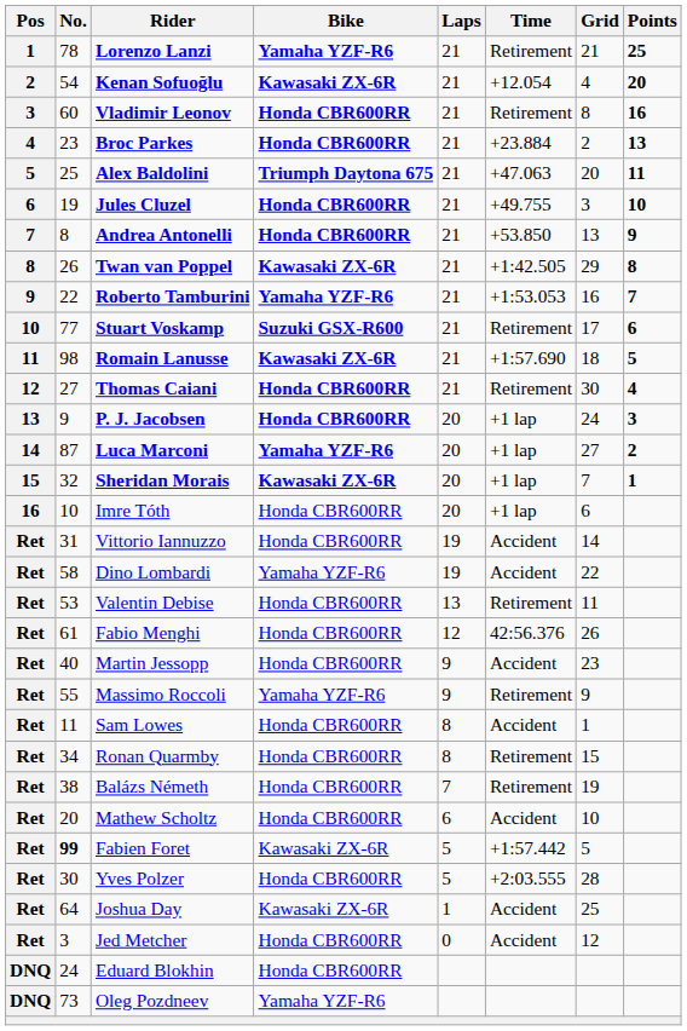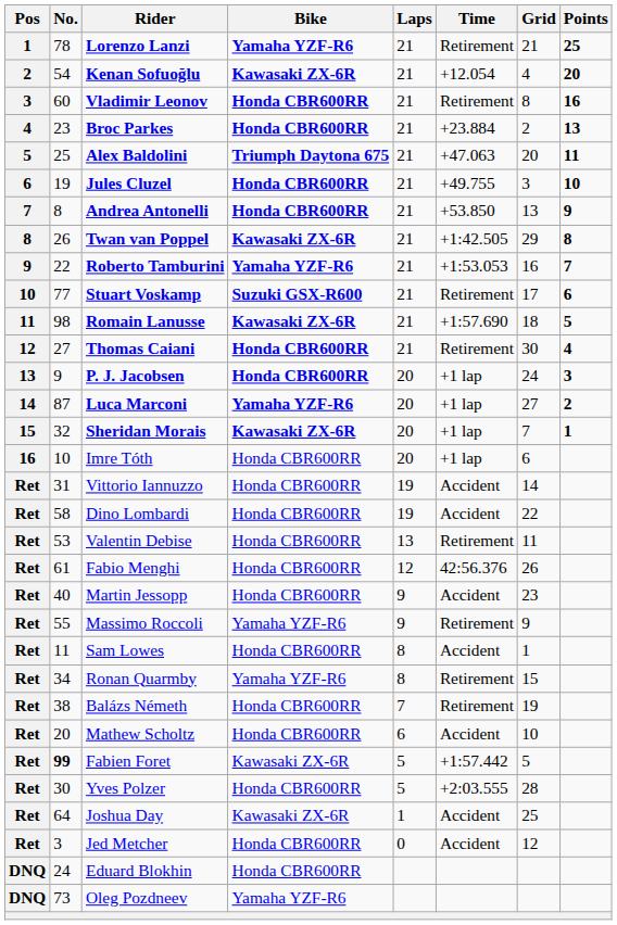Dino Lombardi | Bike: Yamaha YZF-R6 -> Honda CBR600RR
Ronan Quarmby | Bike: Honda CBR600RR -> Yamaha YZF-R6
